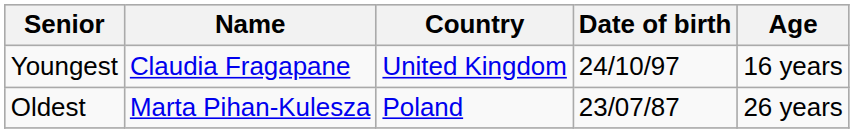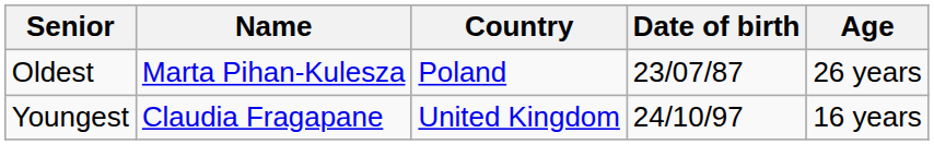rows swapped: Youngest <-> Oldest
